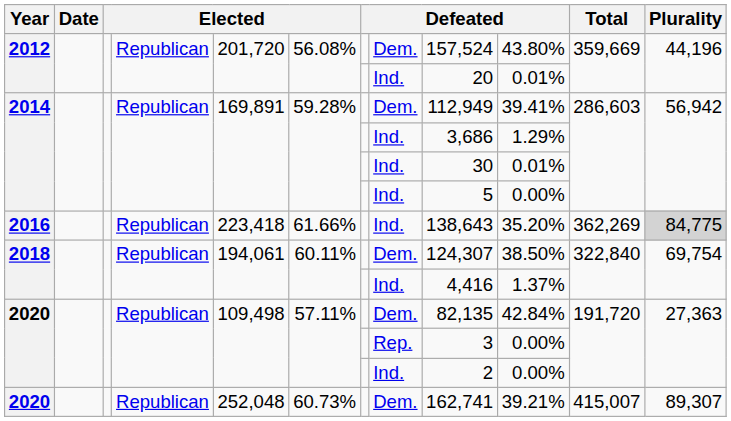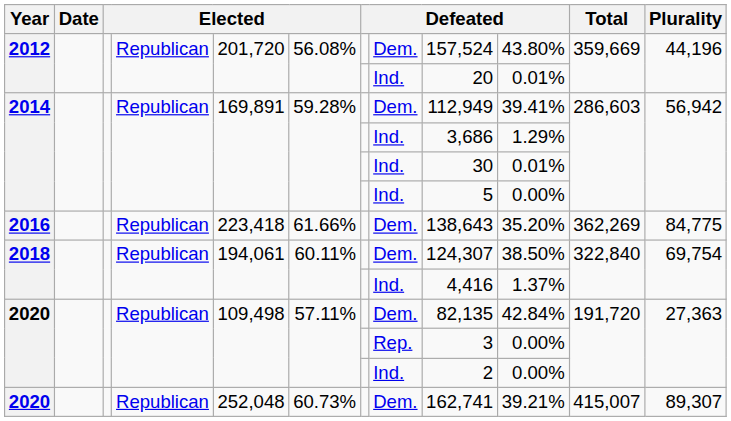2016 | column 8: Ind. -> Dem.
2016 | Plurality: lightgrey background -> no background
